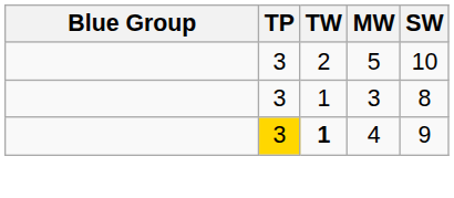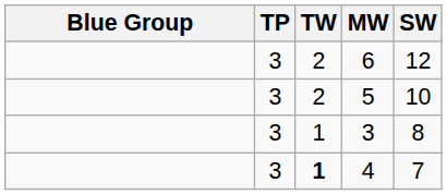+ row: 3 | 2 | 6 | 12
4 | TP: gold background -> no background
4 | SW: 9 -> 7
